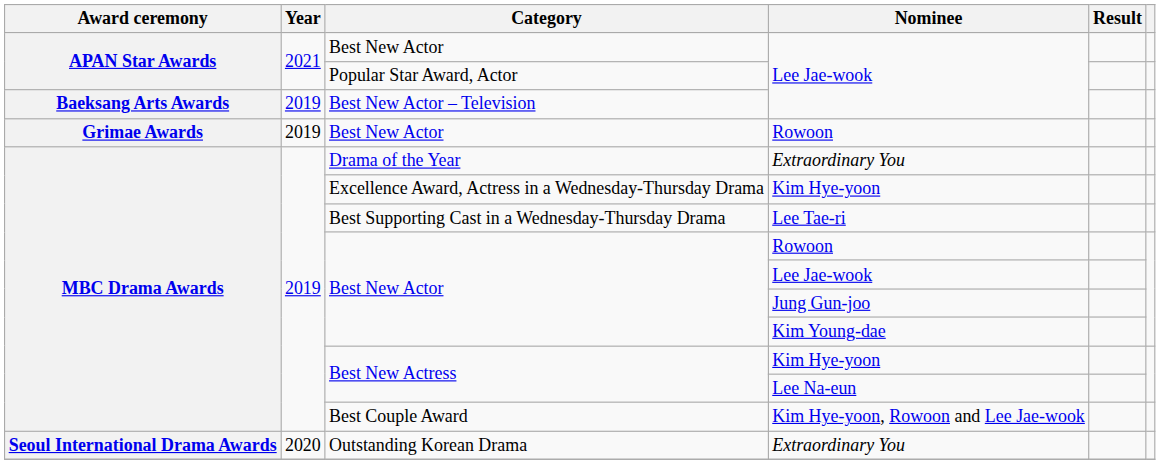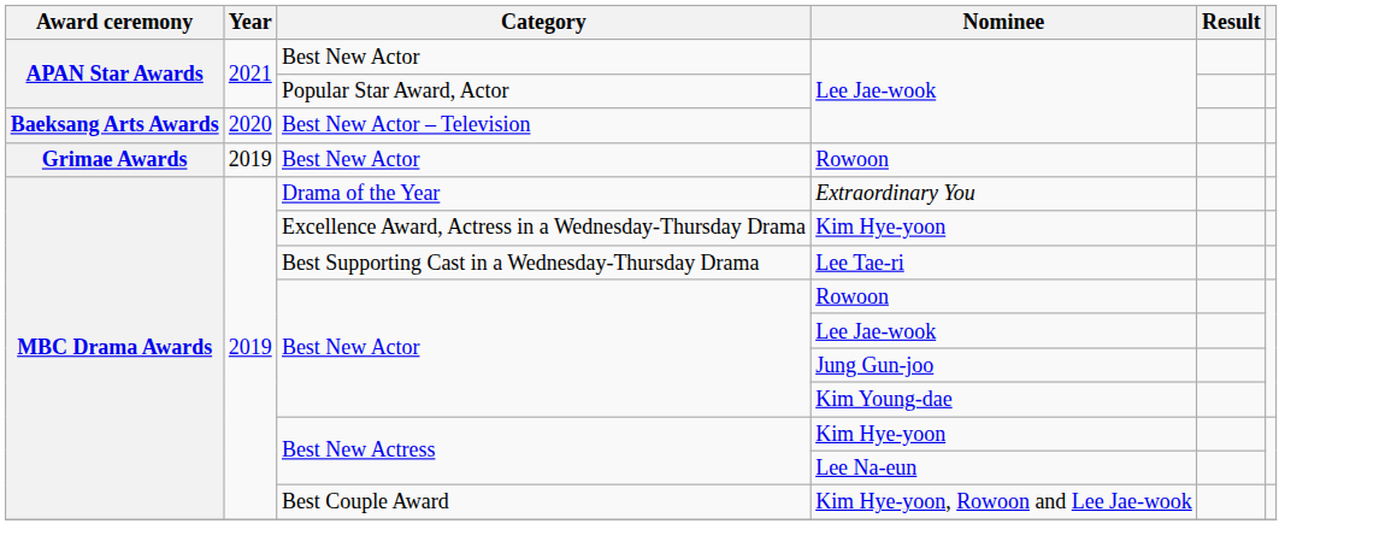Best New Actor – Television | Year: 2019 -> 2020
- row: Seoul International Drama Awards | 2020 | Outstanding Korean Drama | Extraordinary You
